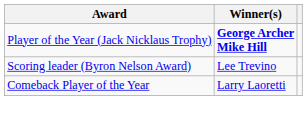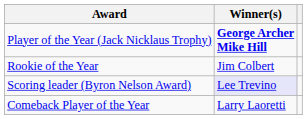+ row: Rookie of the Year | Jim Colbert
Scoring leader (Byron Nelson Award) | Winner(s): no background -> lavender background
